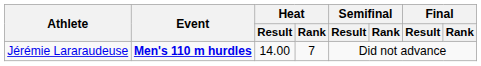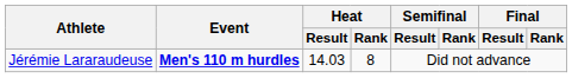Jérémie Lararaudeuse | Heat / Result: 14.00 -> 14.03
Jérémie Lararaudeuse | Heat / Rank: 7 -> 8
